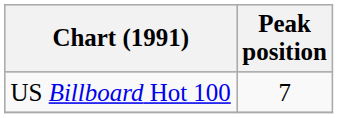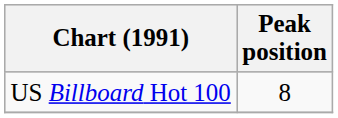US Billboard Hot 100 | Peak position: 7 -> 8
